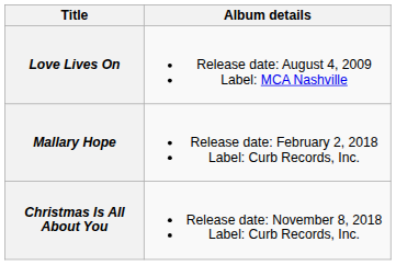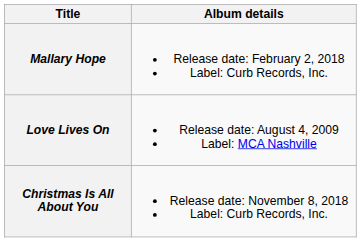rows swapped: Love Lives On <-> Mallary Hope
